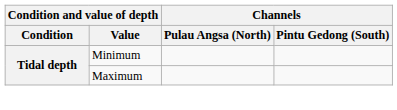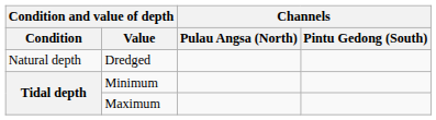+ row: Natural depth | Dredged
